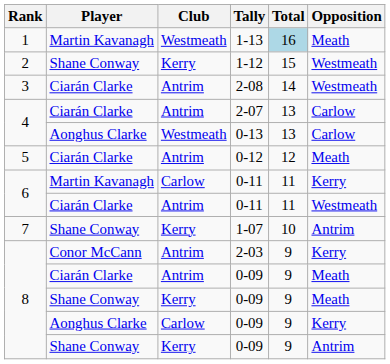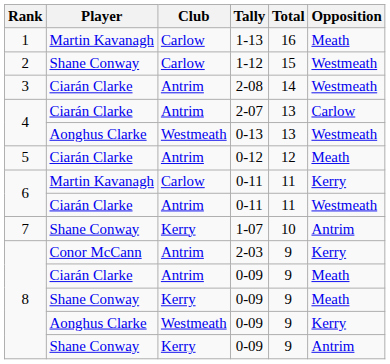1-13 | Club: Westmeath -> Carlow
1-13 | Total: lightblue background -> no background
1-12 | Club: Kerry -> Carlow
0-13 | Opposition: Carlow -> Westmeath
Aonghus Clarke / 0-09 | Club: Carlow -> Westmeath
